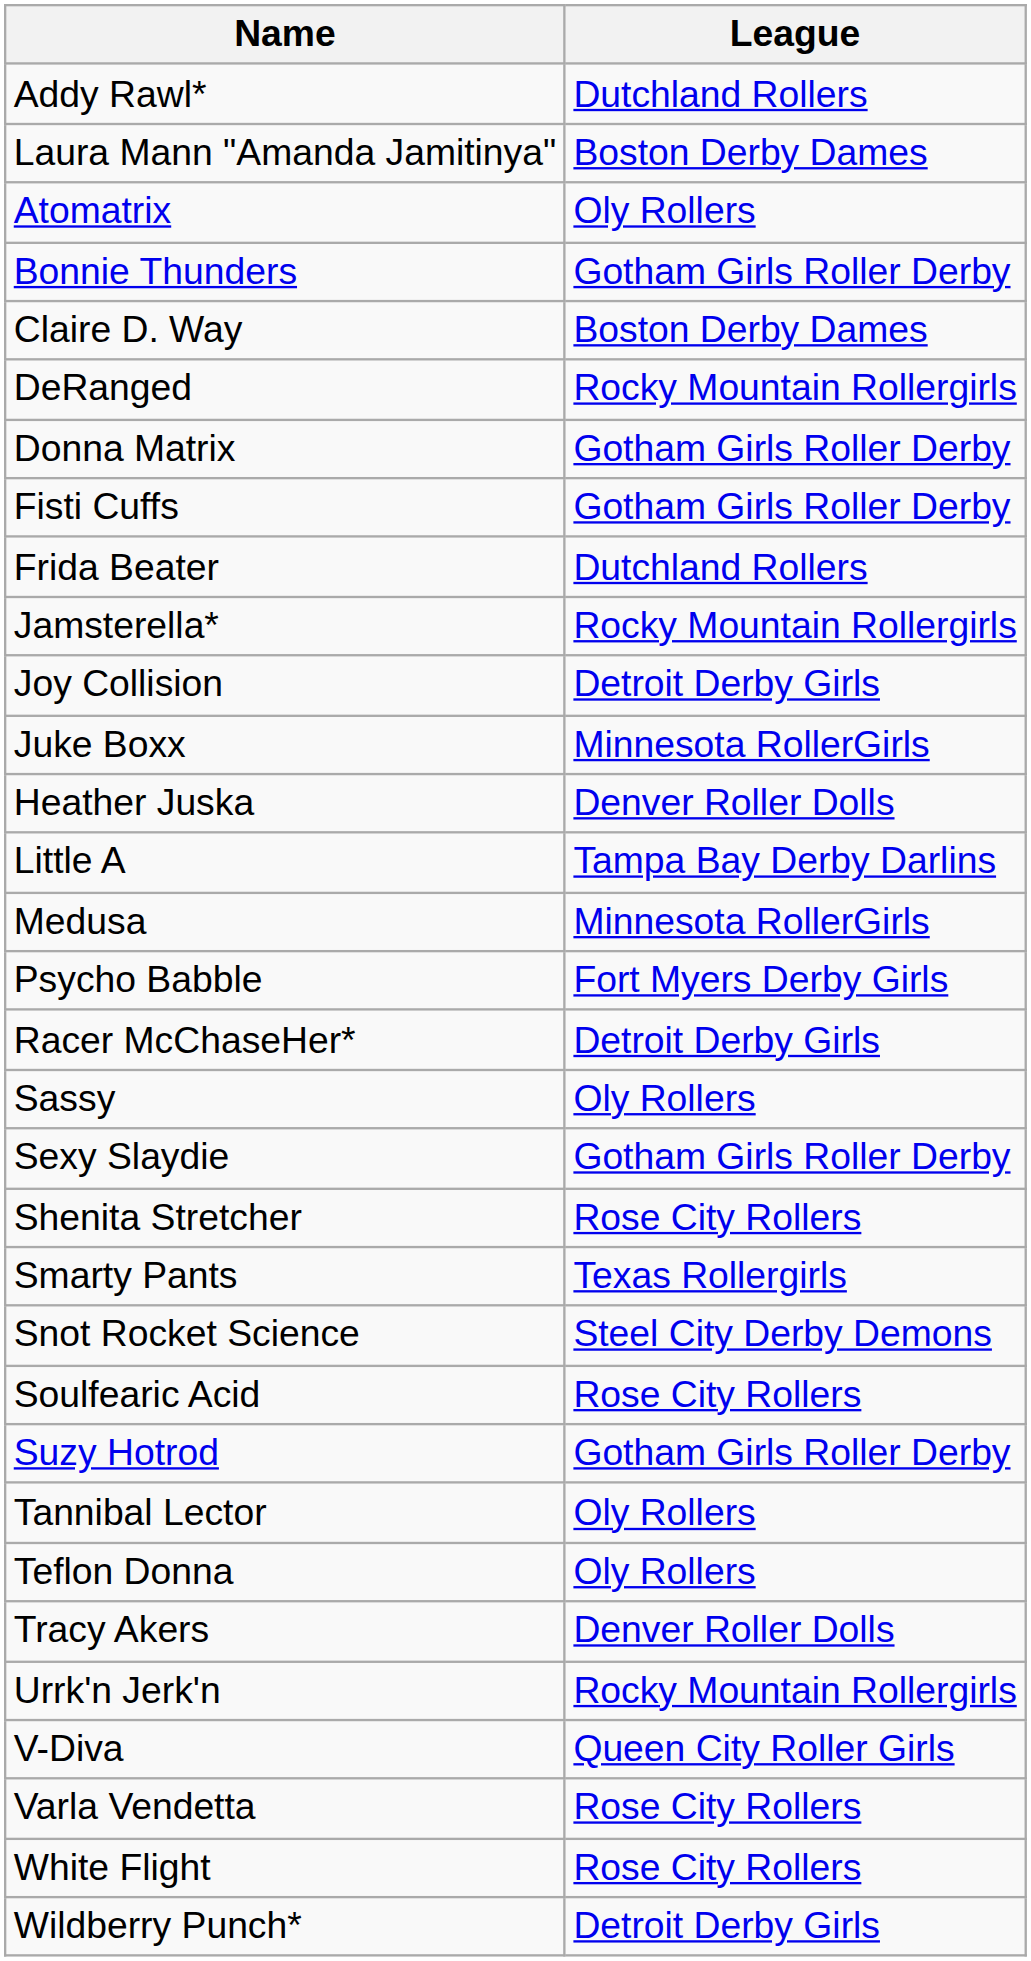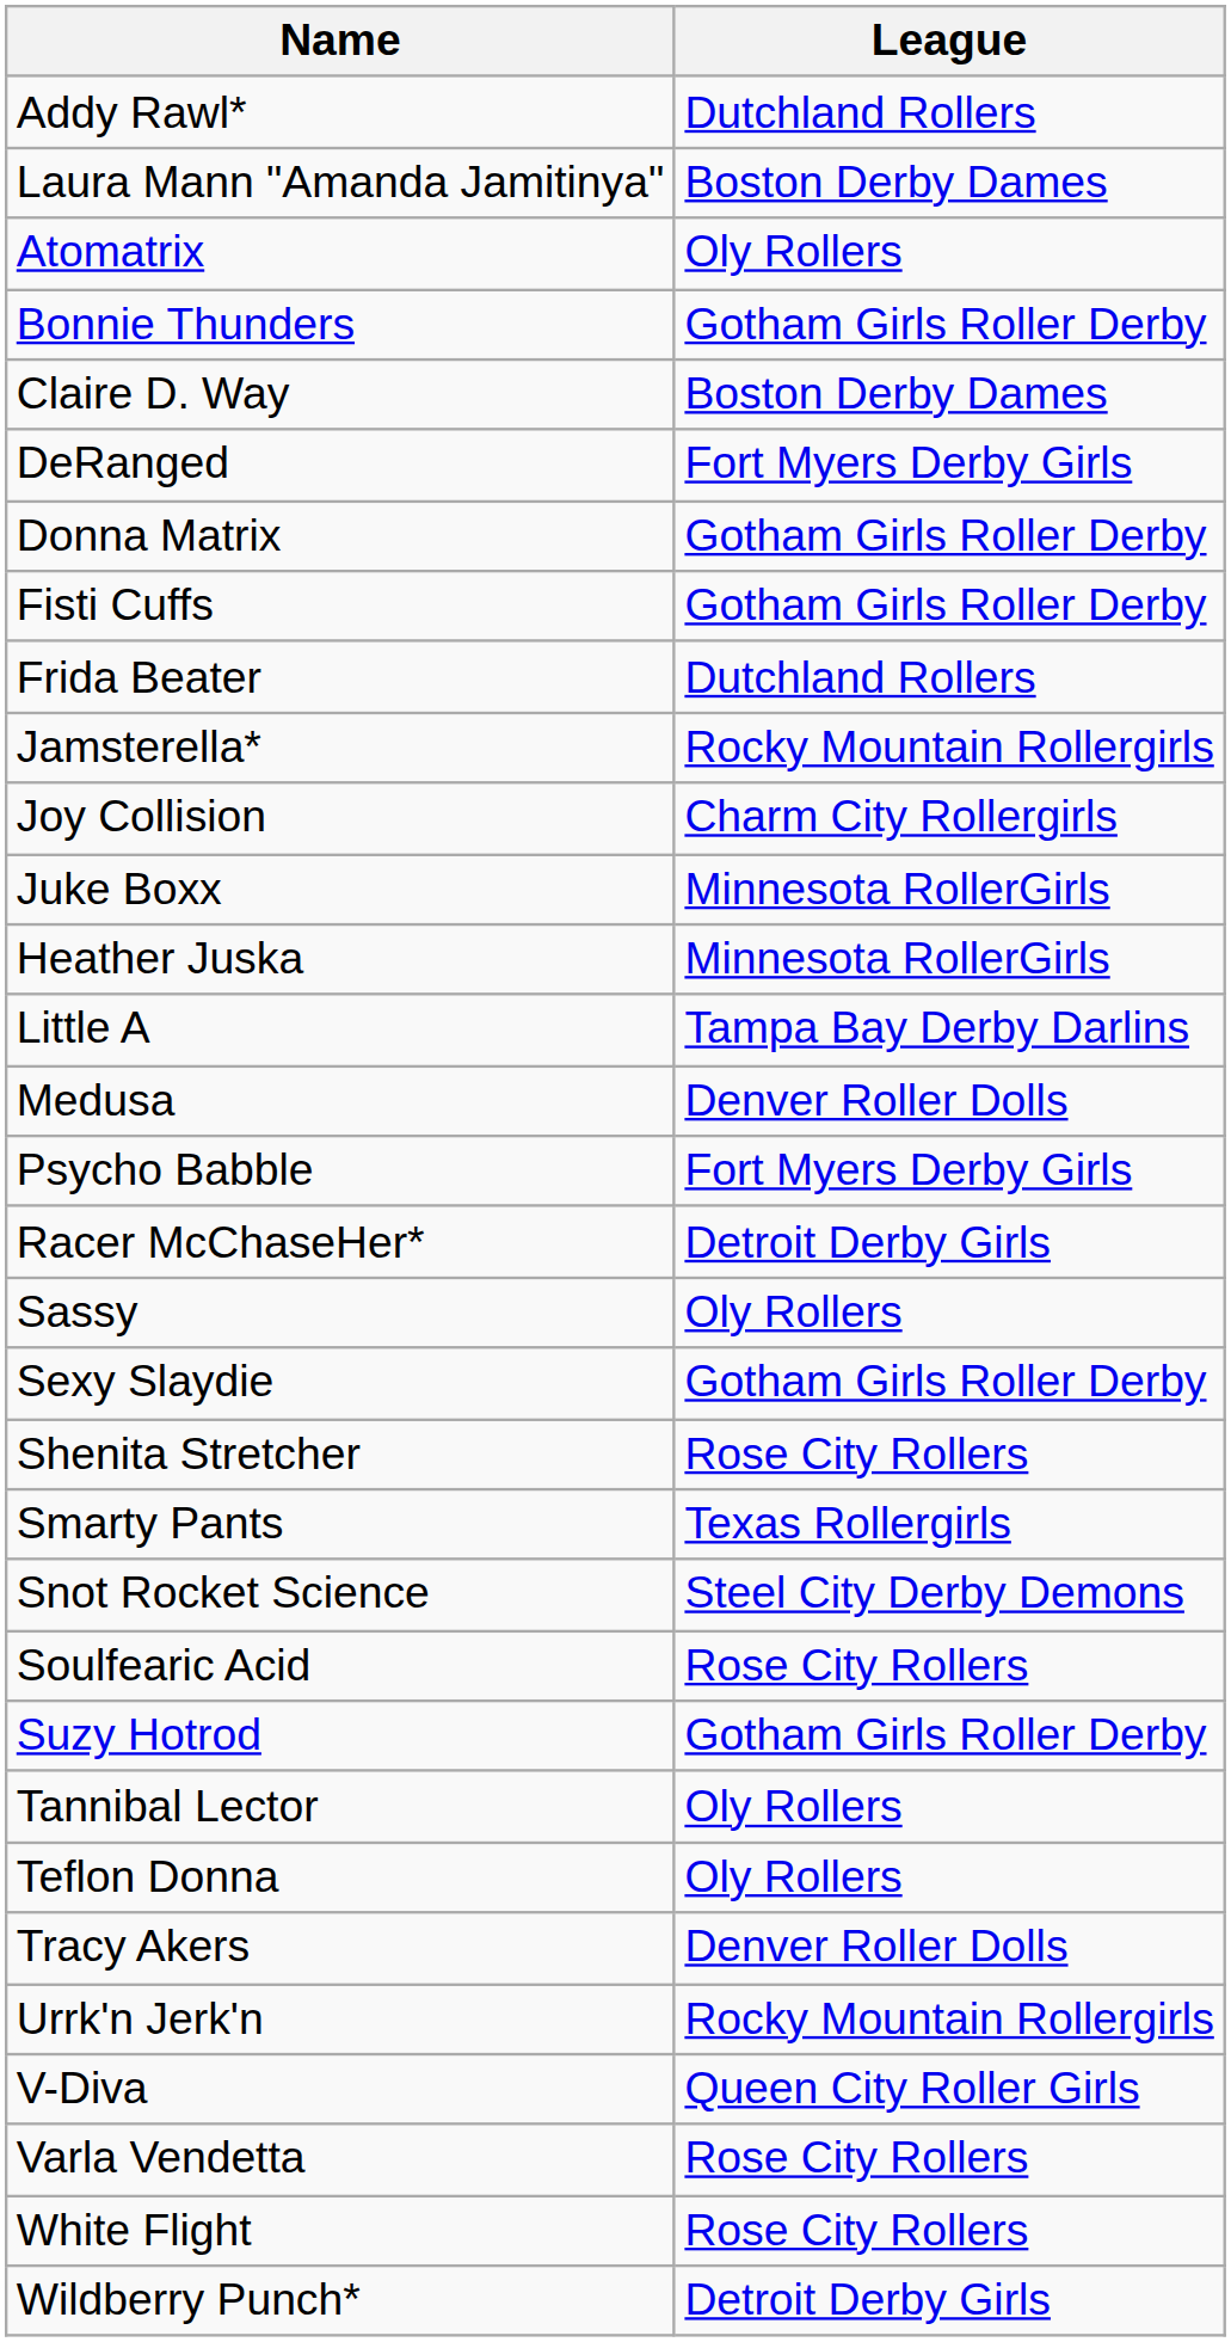DeRanged | League: Rocky Mountain Rollergirls -> Fort Myers Derby Girls
Joy Collision | League: Detroit Derby Girls -> Charm City Rollergirls
Heather Juska | League: Denver Roller Dolls -> Minnesota RollerGirls
Medusa | League: Minnesota RollerGirls -> Denver Roller Dolls
